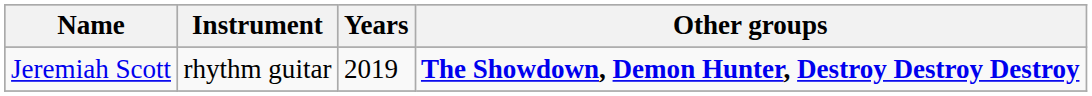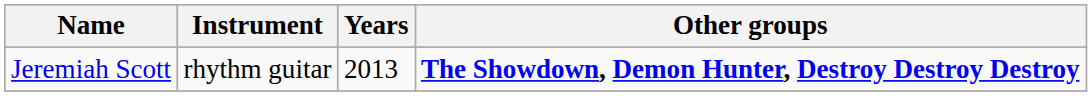Jeremiah Scott | Years: 2019 -> 2013
